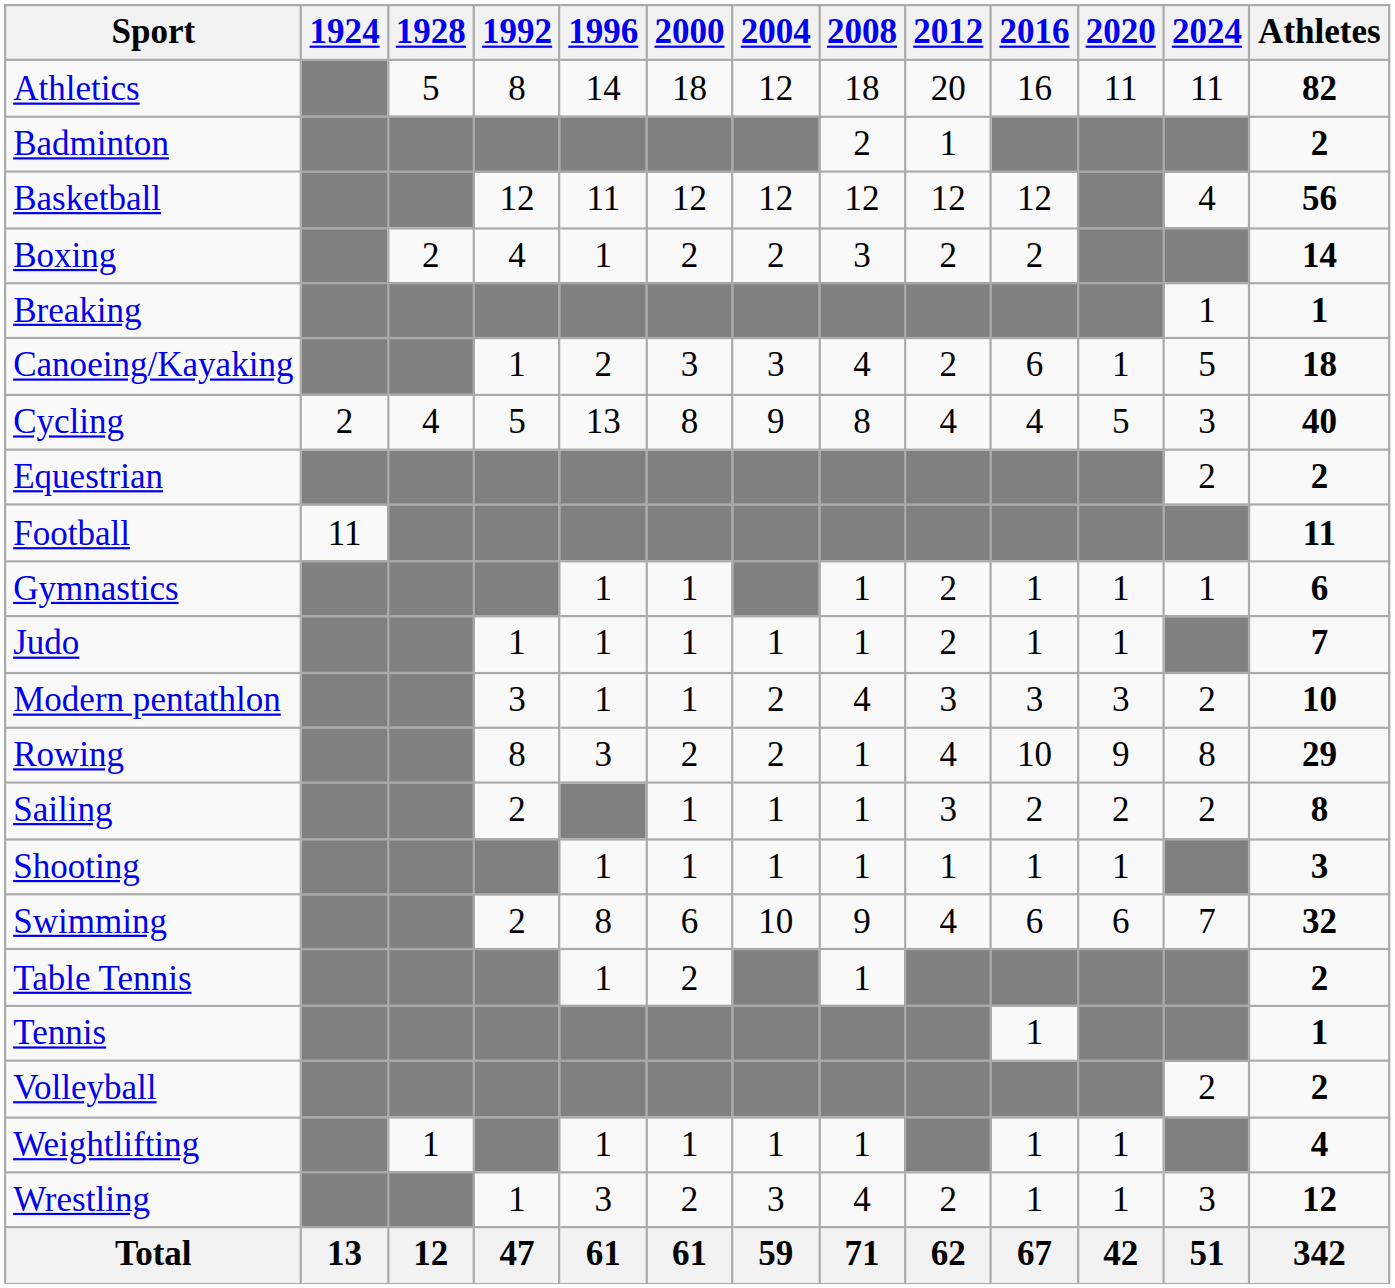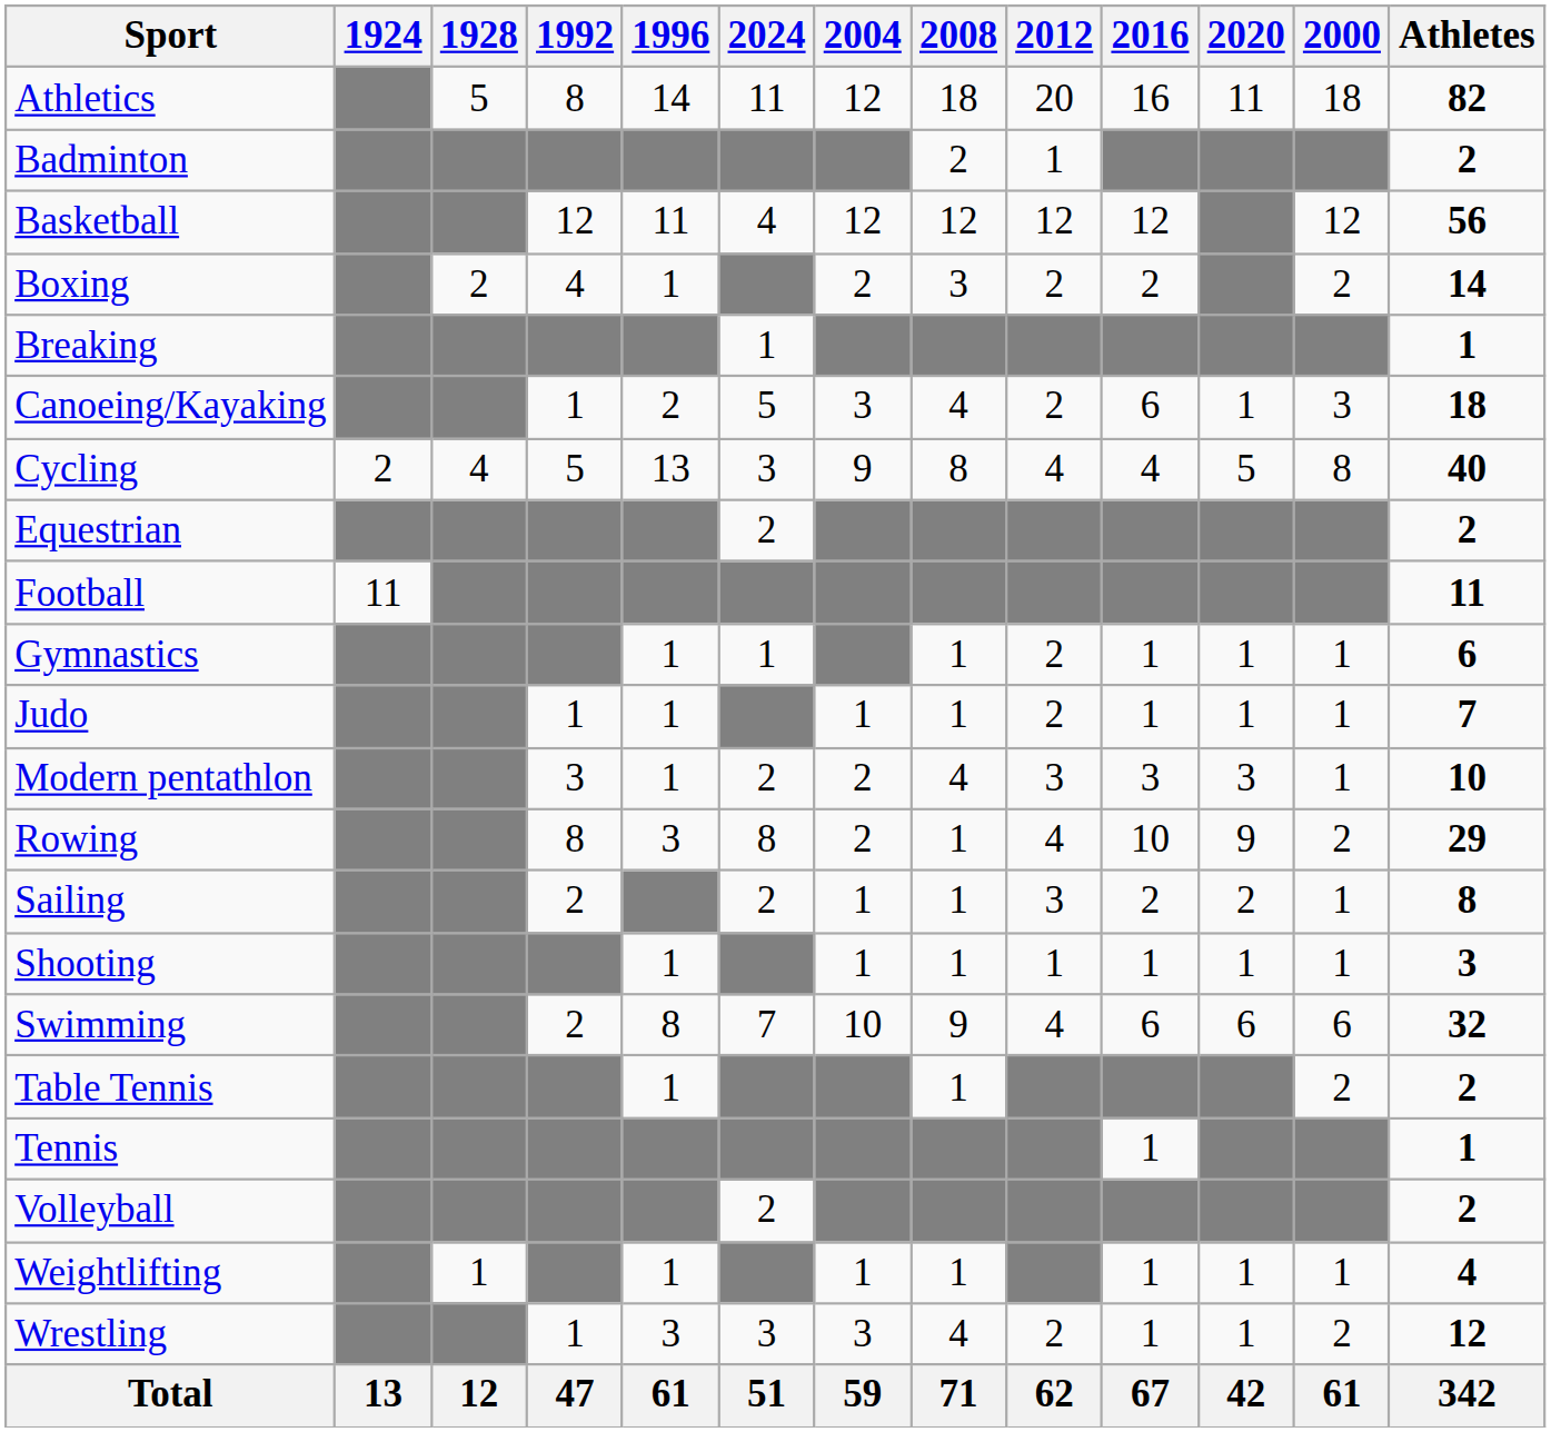columns swapped: 2000 <-> 2024
